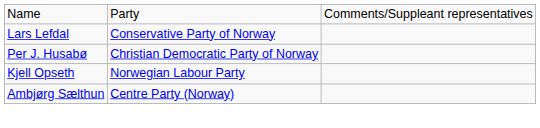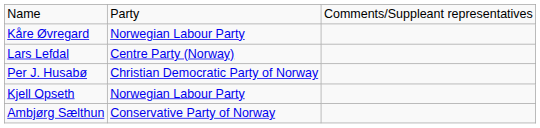+ row: Kåre Øvregard | Norwegian Labour Party
Lars Lefdal | column 2: Conservative Party of Norway -> Centre Party (Norway)
Ambjørg Sælthun | column 2: Centre Party (Norway) -> Conservative Party of Norway
